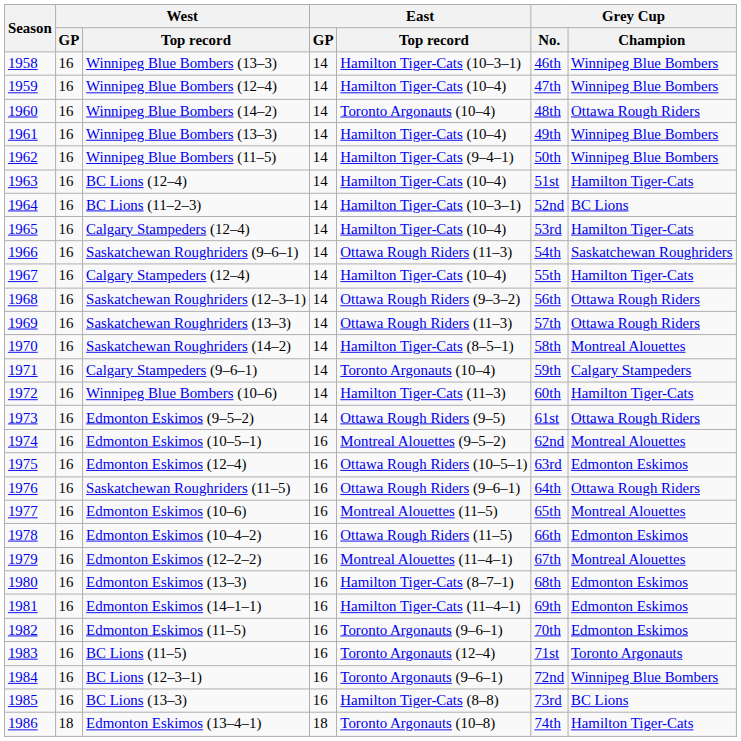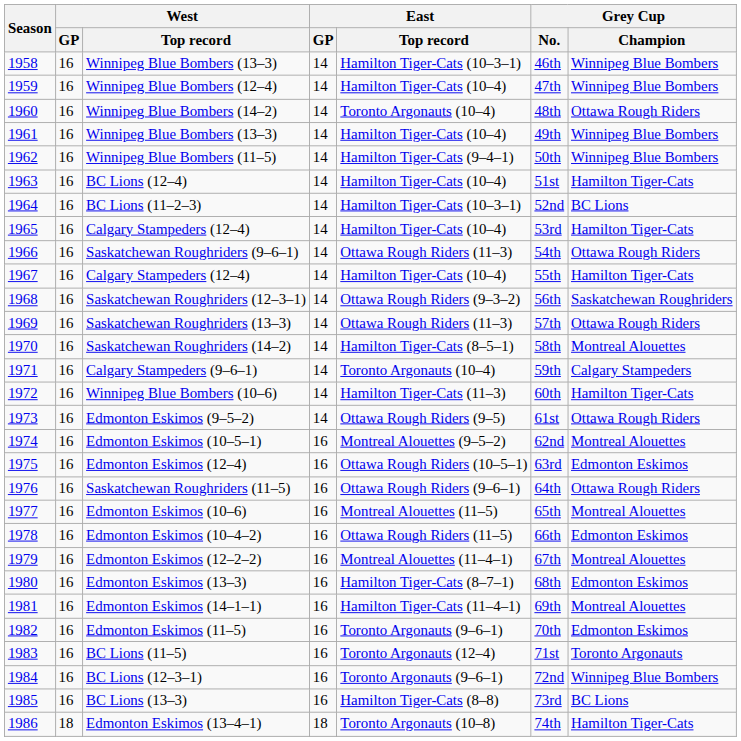Saskatchewan Roughriders (9–6–1) | Grey Cup / Champion: Saskatchewan Roughriders -> Ottawa Rough Riders
Saskatchewan Roughriders (12–3–1) | Grey Cup / Champion: Ottawa Rough Riders -> Saskatchewan Roughriders
Edmonton Eskimos (14–1–1) | Grey Cup / Champion: Edmonton Eskimos -> Montreal Alouettes
